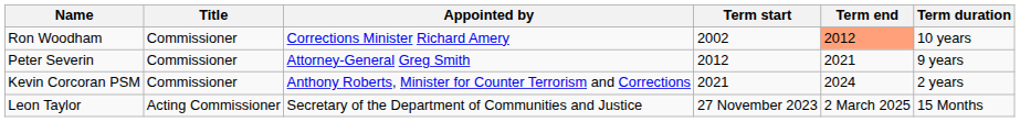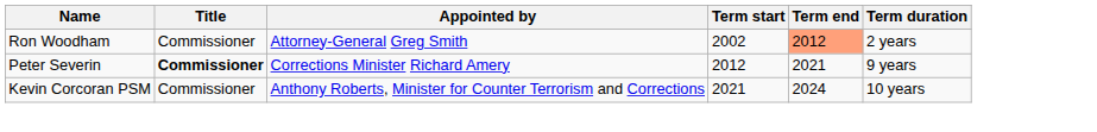Ron Woodham | Appointed by: Corrections Minister Richard Amery -> Attorney-General Greg Smith
Ron Woodham | Term duration: 10 years -> 2 years
Peter Severin | Title: normal -> bold
Peter Severin | Appointed by: Attorney-General Greg Smith -> Corrections Minister Richard Amery
Kevin Corcoran PSM | Term duration: 2 years -> 10 years
- row: Leon Taylor | Acting Commissioner | Secretary of the Department of Communities and Justice | 27 November 2023 | 2 March 2025 | 15 Months
